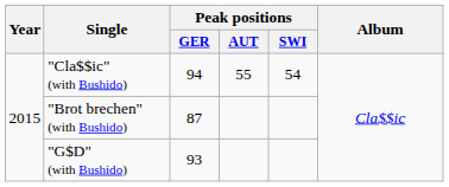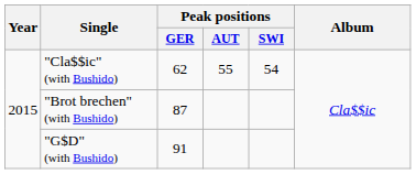"Cla$$ic" (with Bushido) | Peak positions / GER: 94 -> 62
"G$D" (with Bushido) | Peak positions / GER: 93 -> 91
